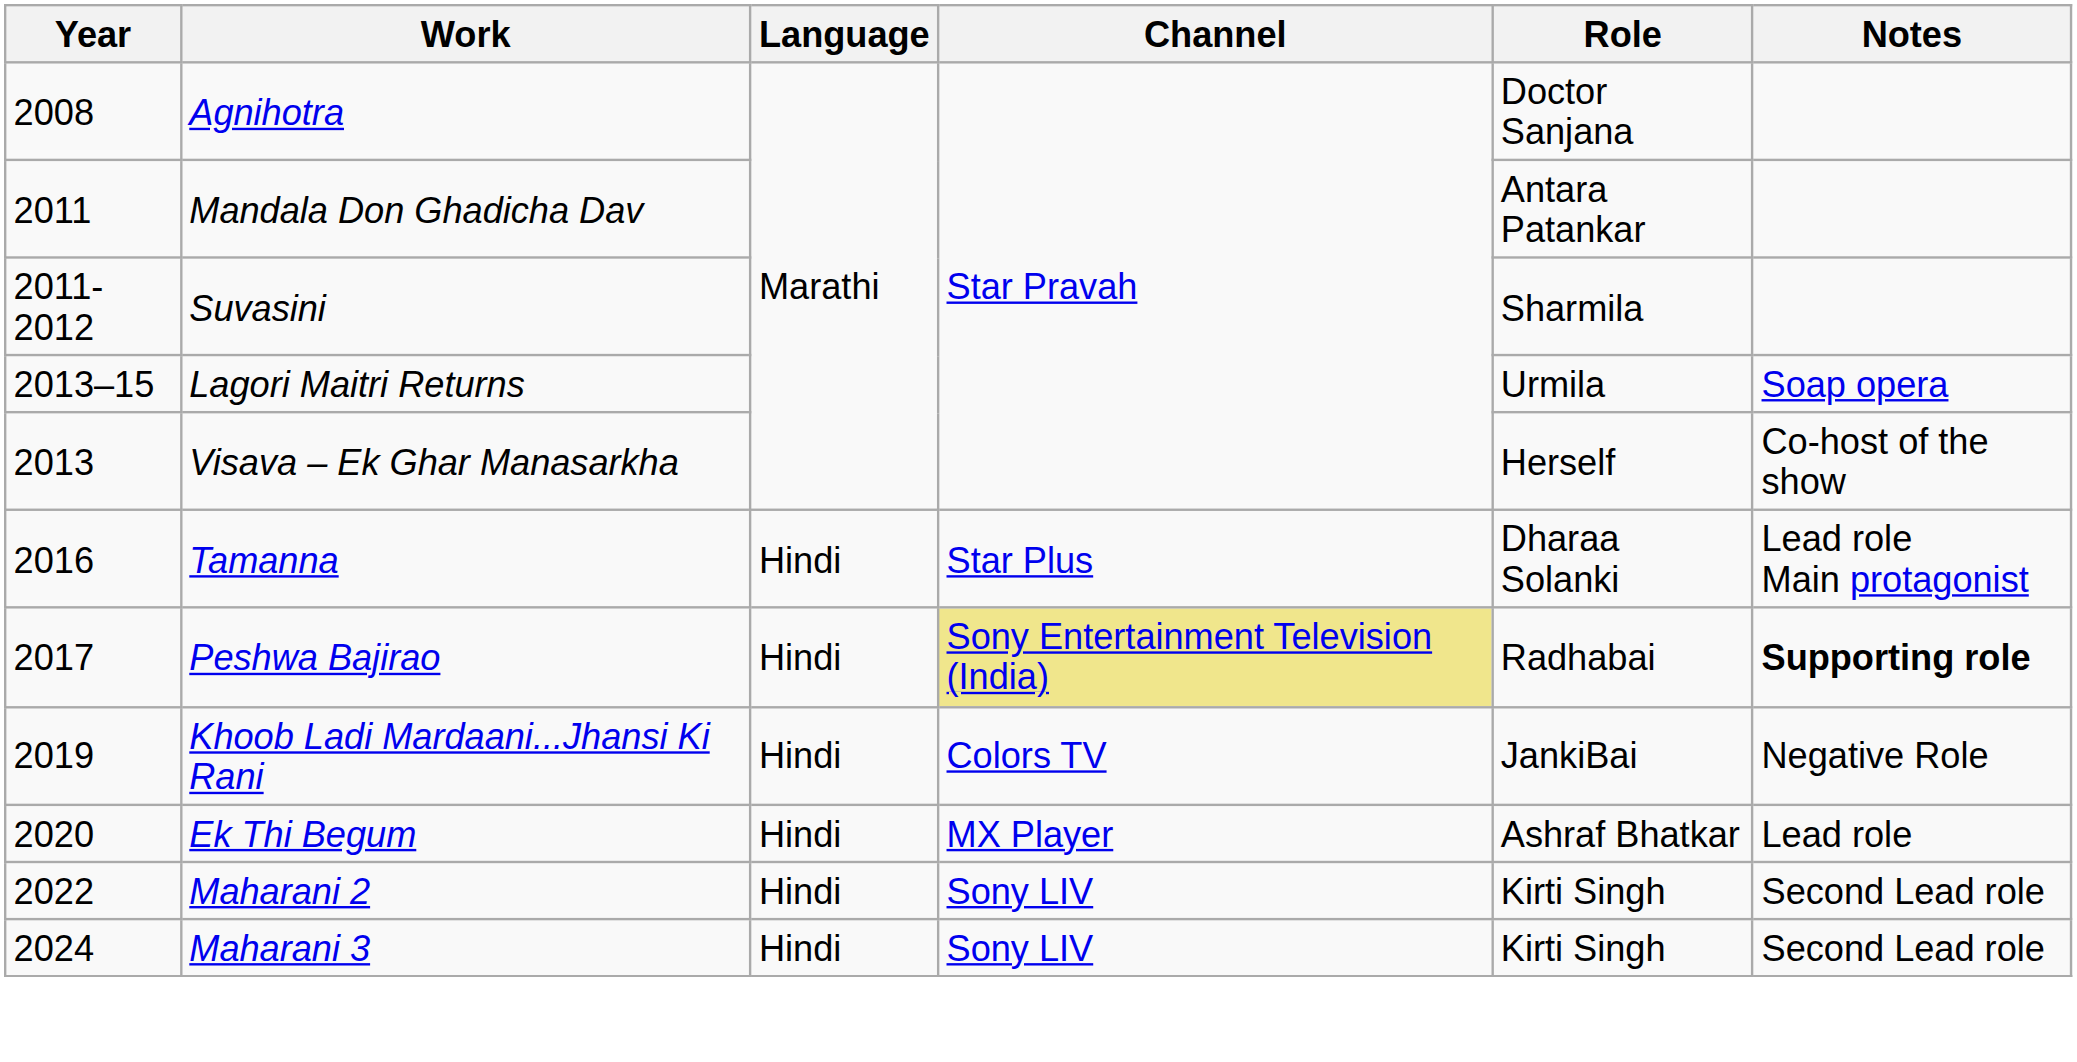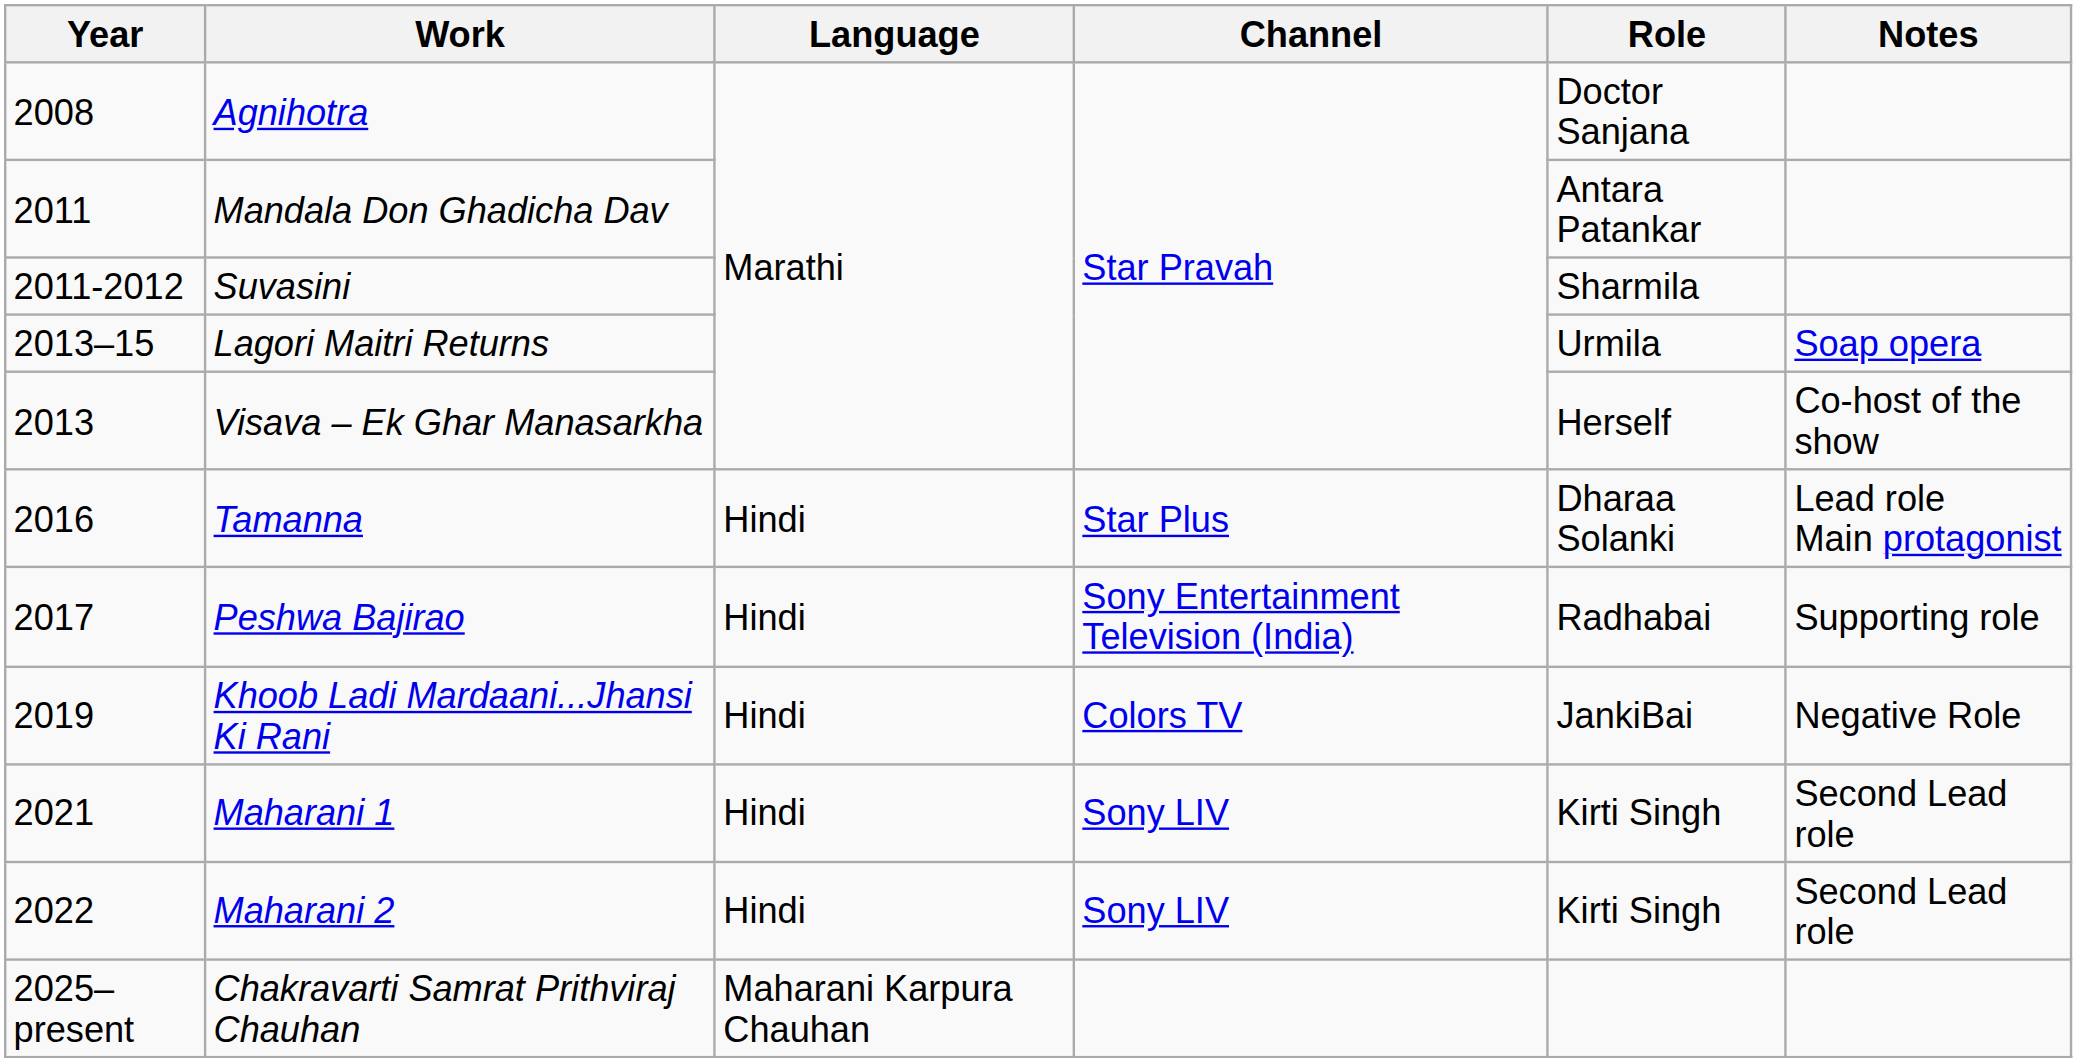Peshwa Bajirao | Channel: khaki background -> no background
Peshwa Bajirao | Notes: bold -> normal
- row: 2020 | Ek Thi Begum | Hindi | MX Player | Ashraf Bhatkar | Lead role
+ row: 2021 | Maharani 1 | Hindi | Sony LIV | Kirti Singh | Second Lead role
- row: 2024 | Maharani 3 | Hindi | Sony LIV | Kirti Singh | Second Lead role
+ row: 2025–present | Chakravarti Samrat Prithviraj Chauhan | Maharani Karpura Chauhan
